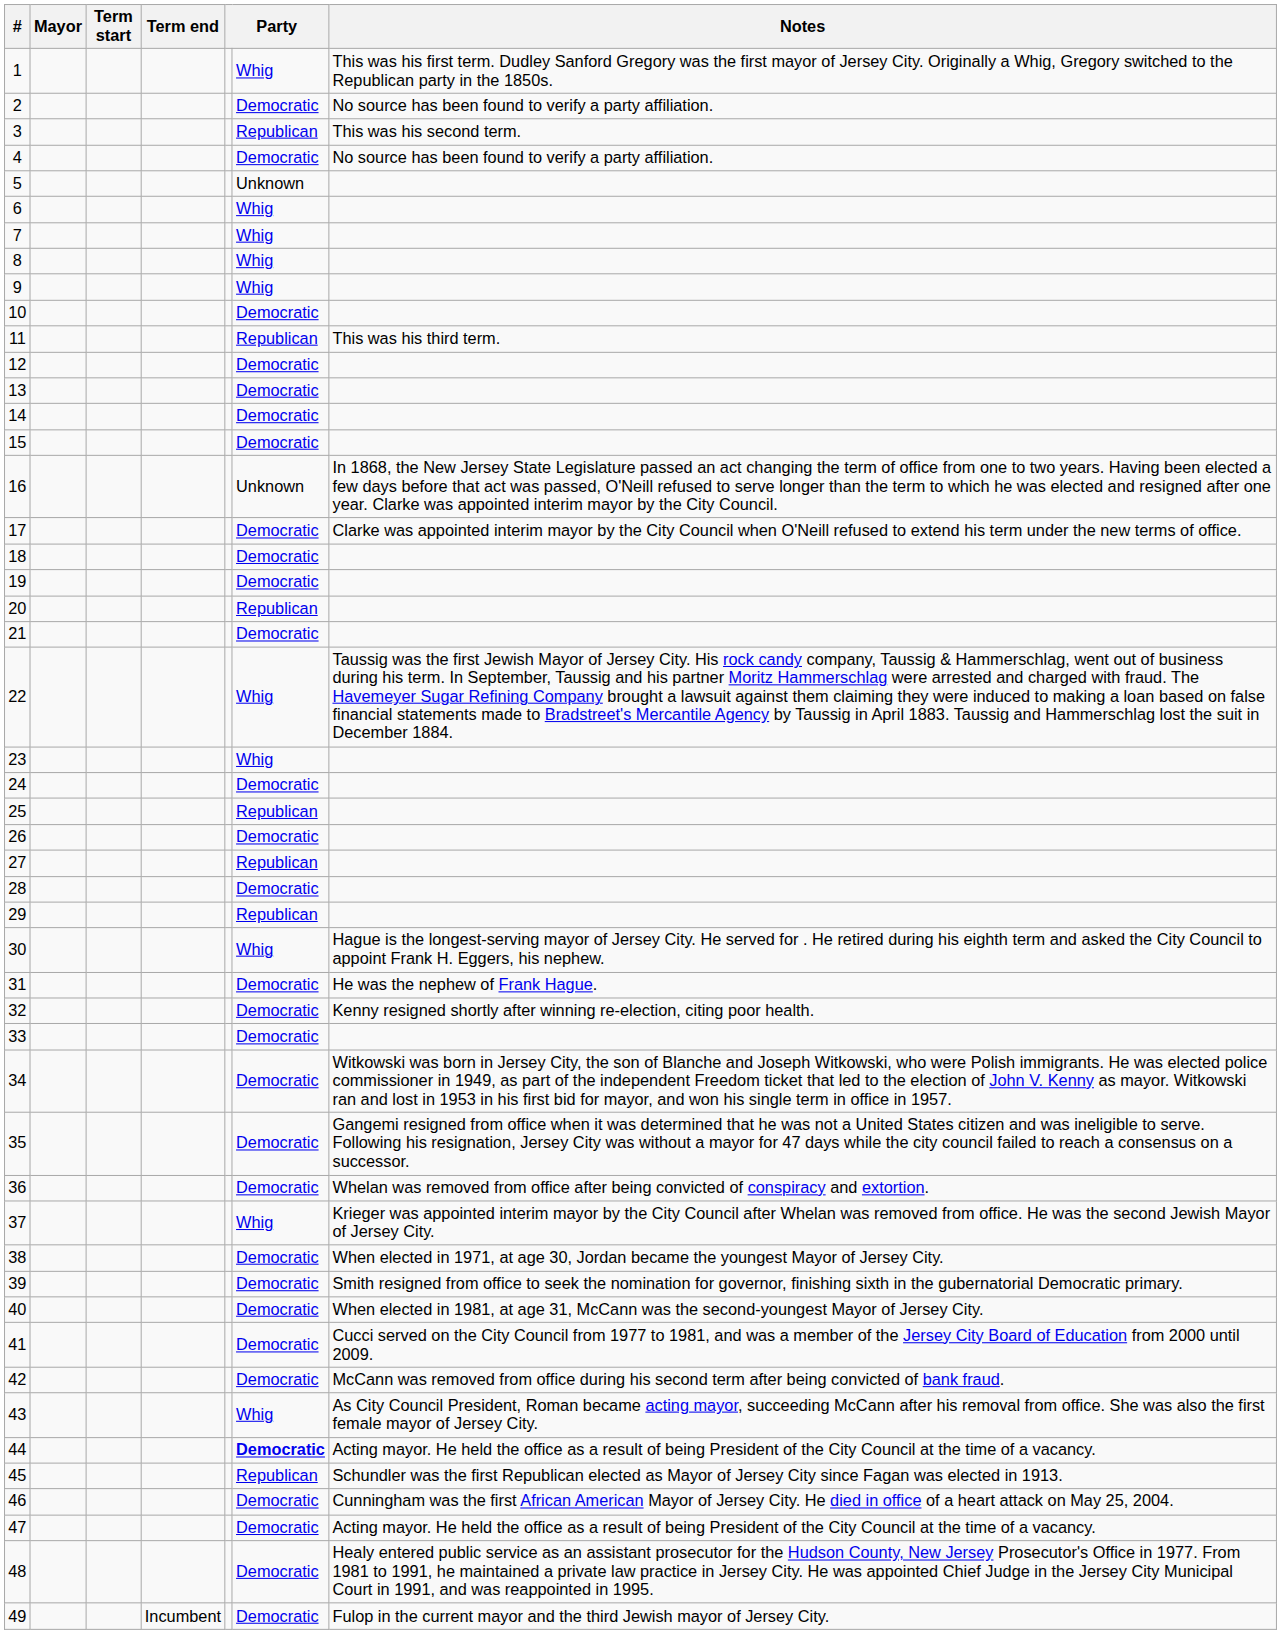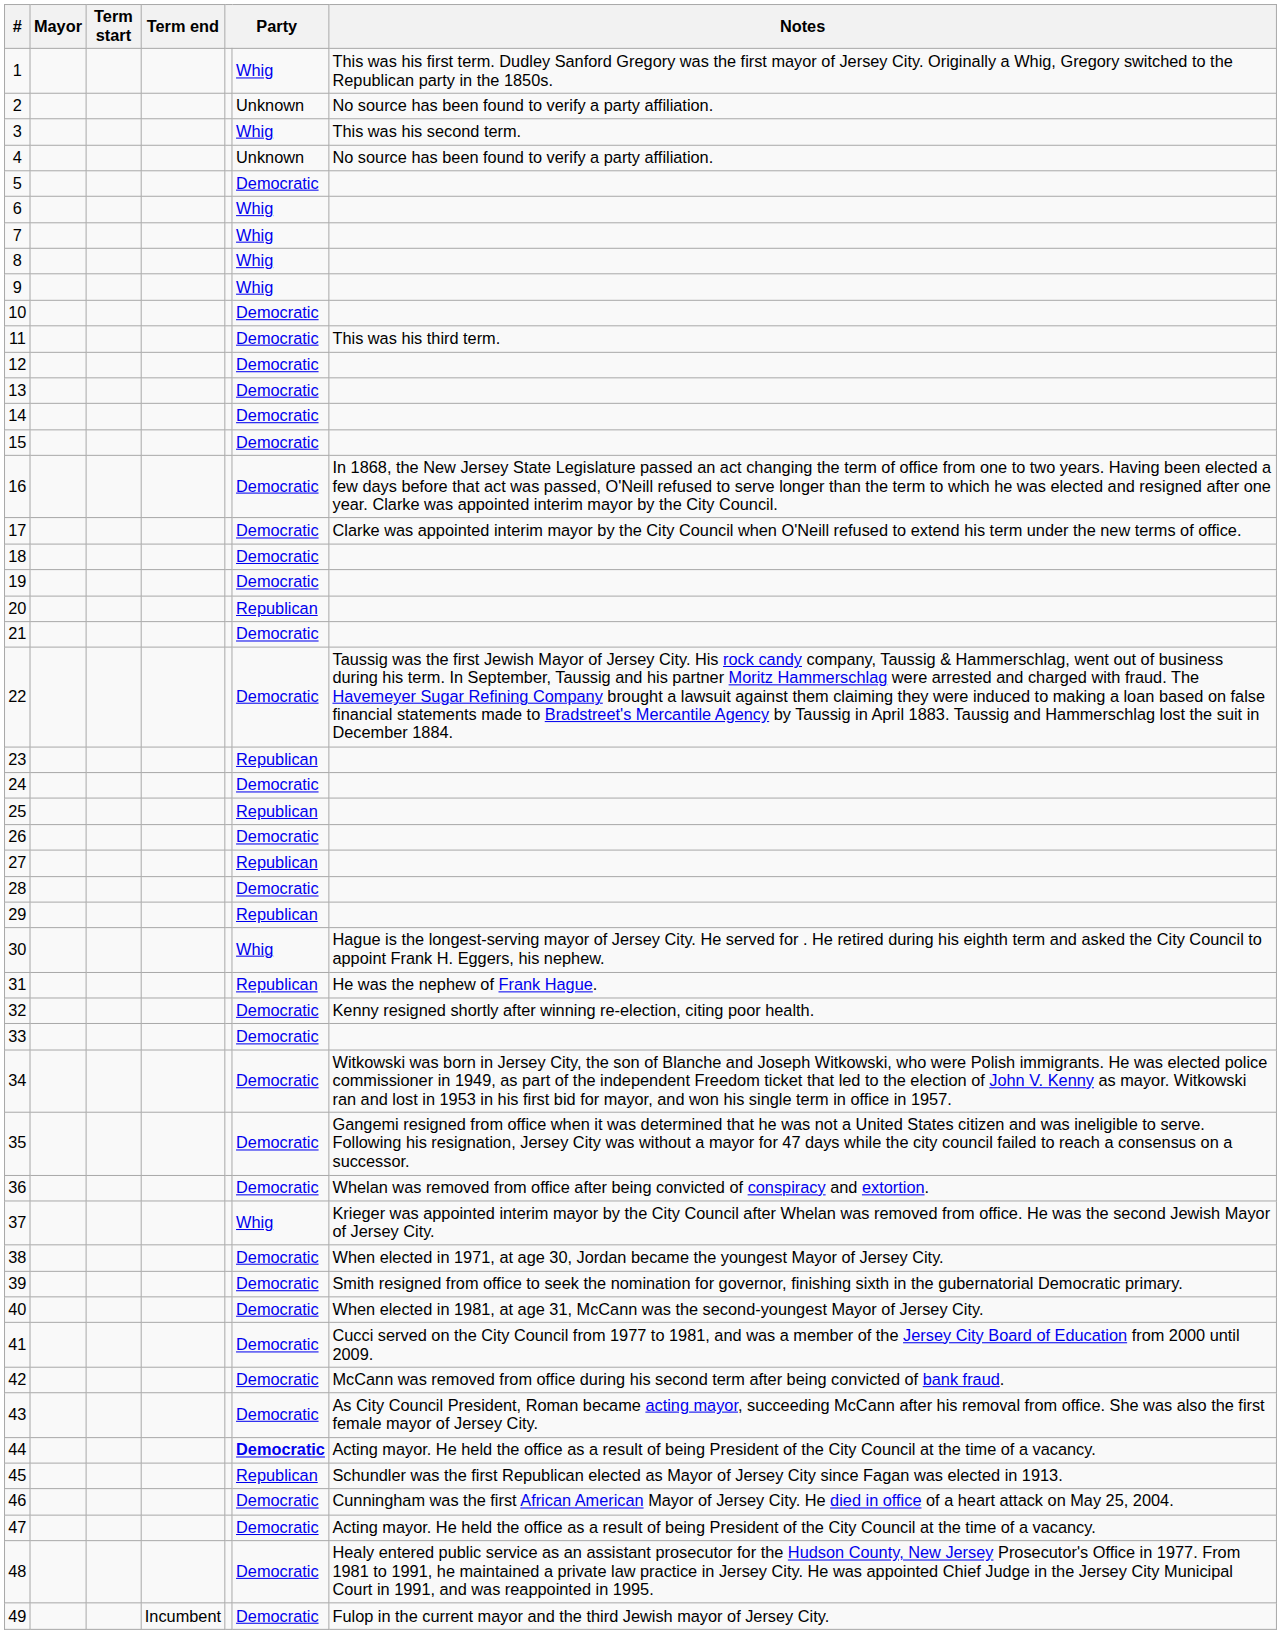2 | column 6: Democratic -> Unknown
3 | column 6: Republican -> Whig
4 | column 6: Democratic -> Unknown
5 | column 6: Unknown -> Democratic
11 | column 6: Republican -> Democratic
16 | column 6: Unknown -> Democratic
22 | column 6: Whig -> Democratic
23 | column 6: Whig -> Republican
31 | column 6: Democratic -> Republican
43 | column 6: Whig -> Democratic
